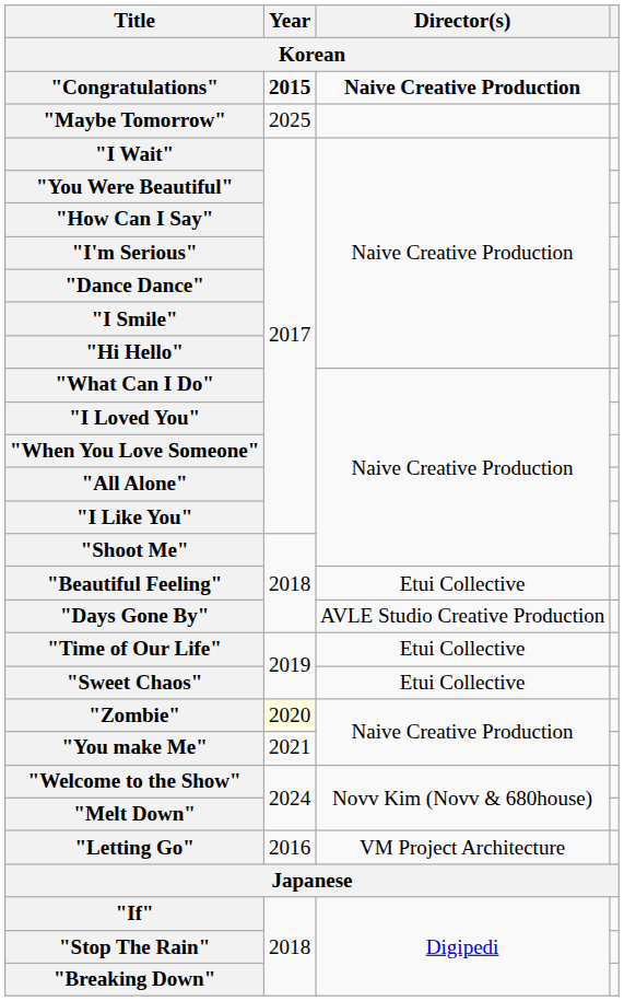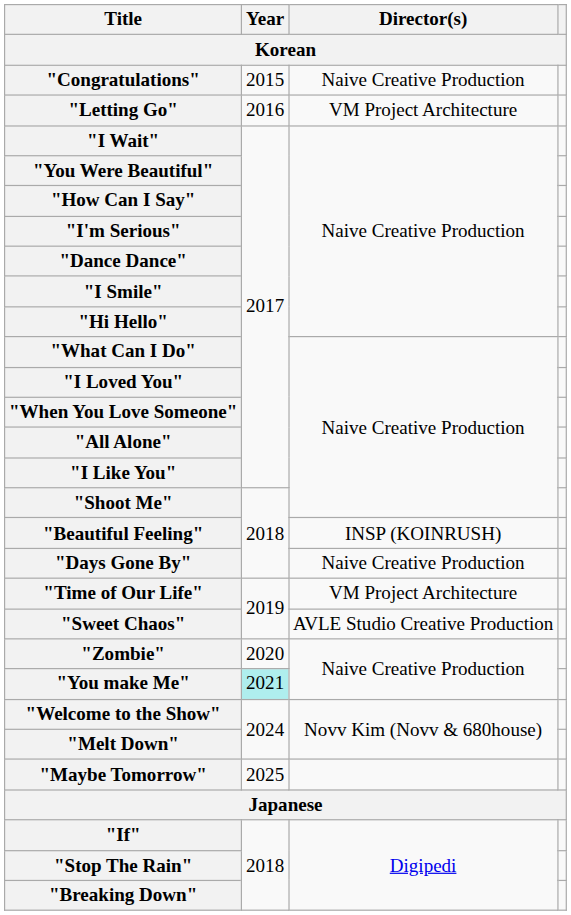"Congratulations" | Year: bold -> normal
"Congratulations" | Director(s): bold -> normal
rows swapped: "Letting Go" <-> "Maybe Tomorrow"
"Beautiful Feeling" | Director(s): Etui Collective -> INSP (KOINRUSH)
"Days Gone By" | Director(s): AVLE Studio Creative Production -> Naive Creative Production
"Time of Our Life" | Director(s): Etui Collective -> VM Project Architecture
"Sweet Chaos" | Director(s): Etui Collective -> AVLE Studio Creative Production
"Zombie" | Year: lightyellow background -> no background
"You make Me" | Year: no background -> paleturquoise background
